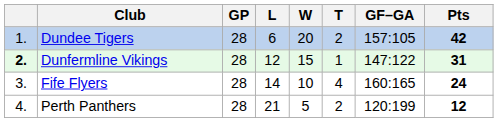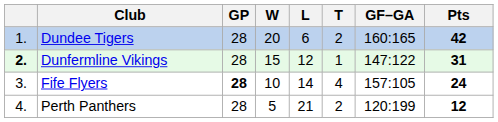columns swapped: W <-> L
Dundee Tigers | GF–GA: 157:105 -> 160:165
Fife Flyers | GP: normal -> bold
Fife Flyers | GF–GA: 160:165 -> 157:105
